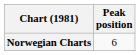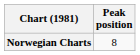Norwegian Charts | Peak position: 6 -> 8
